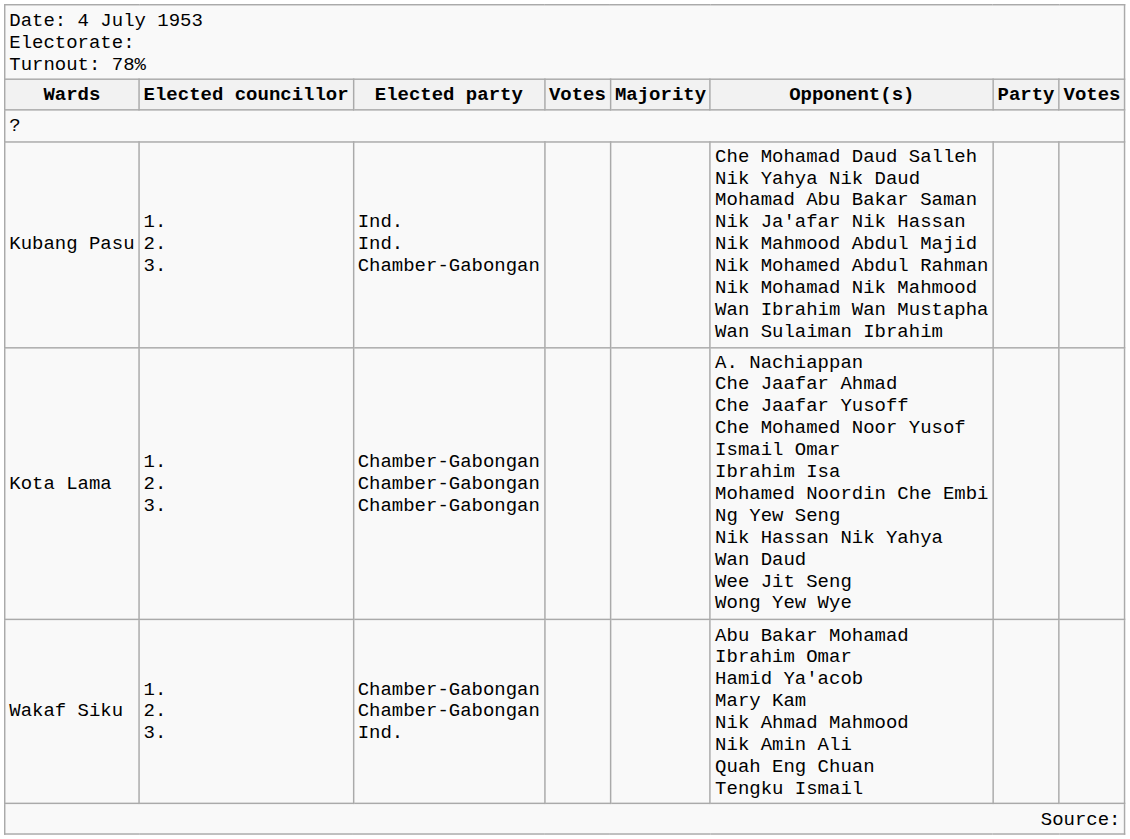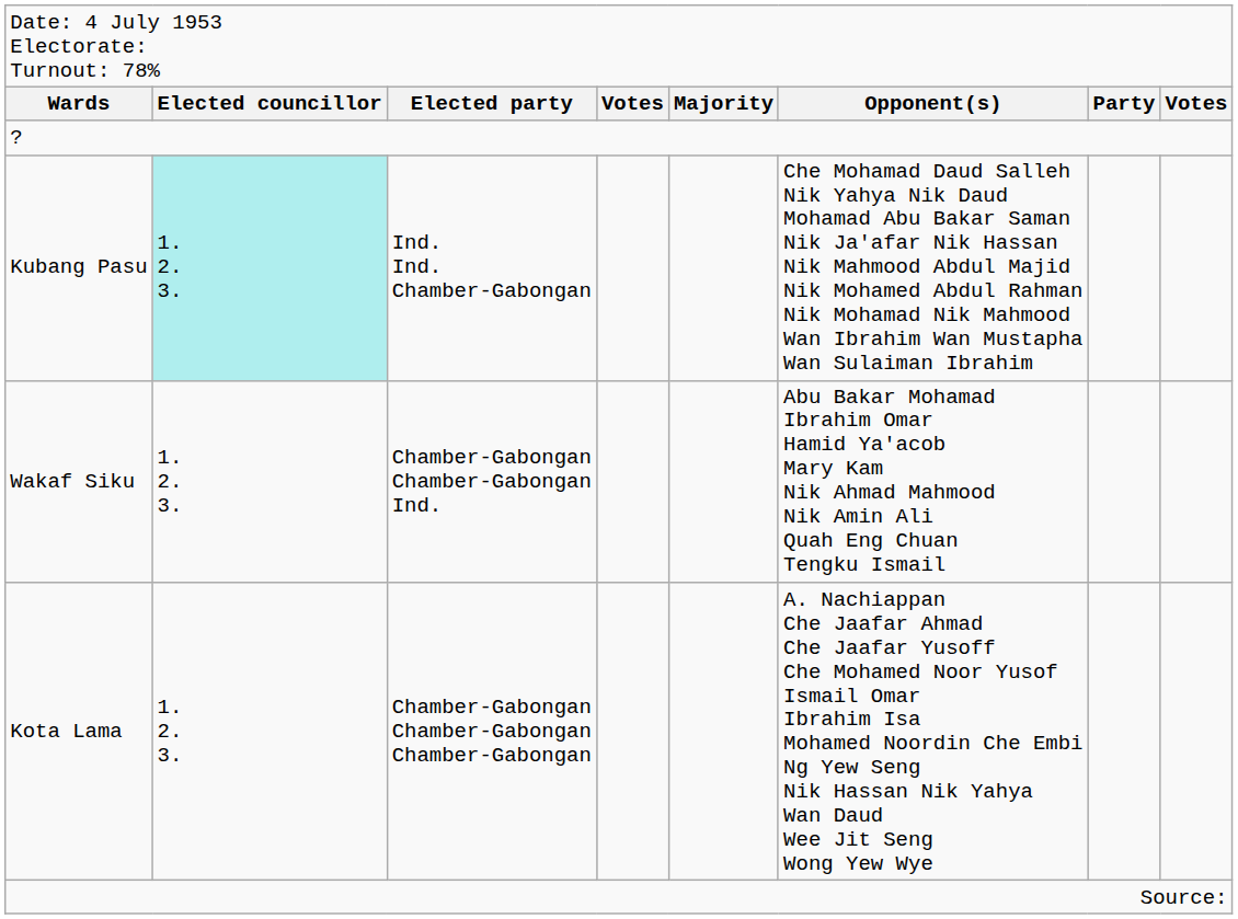Kubang Pasu | column 2: no background -> paleturquoise background
rows swapped: Kota Lama <-> Wakaf Siku
